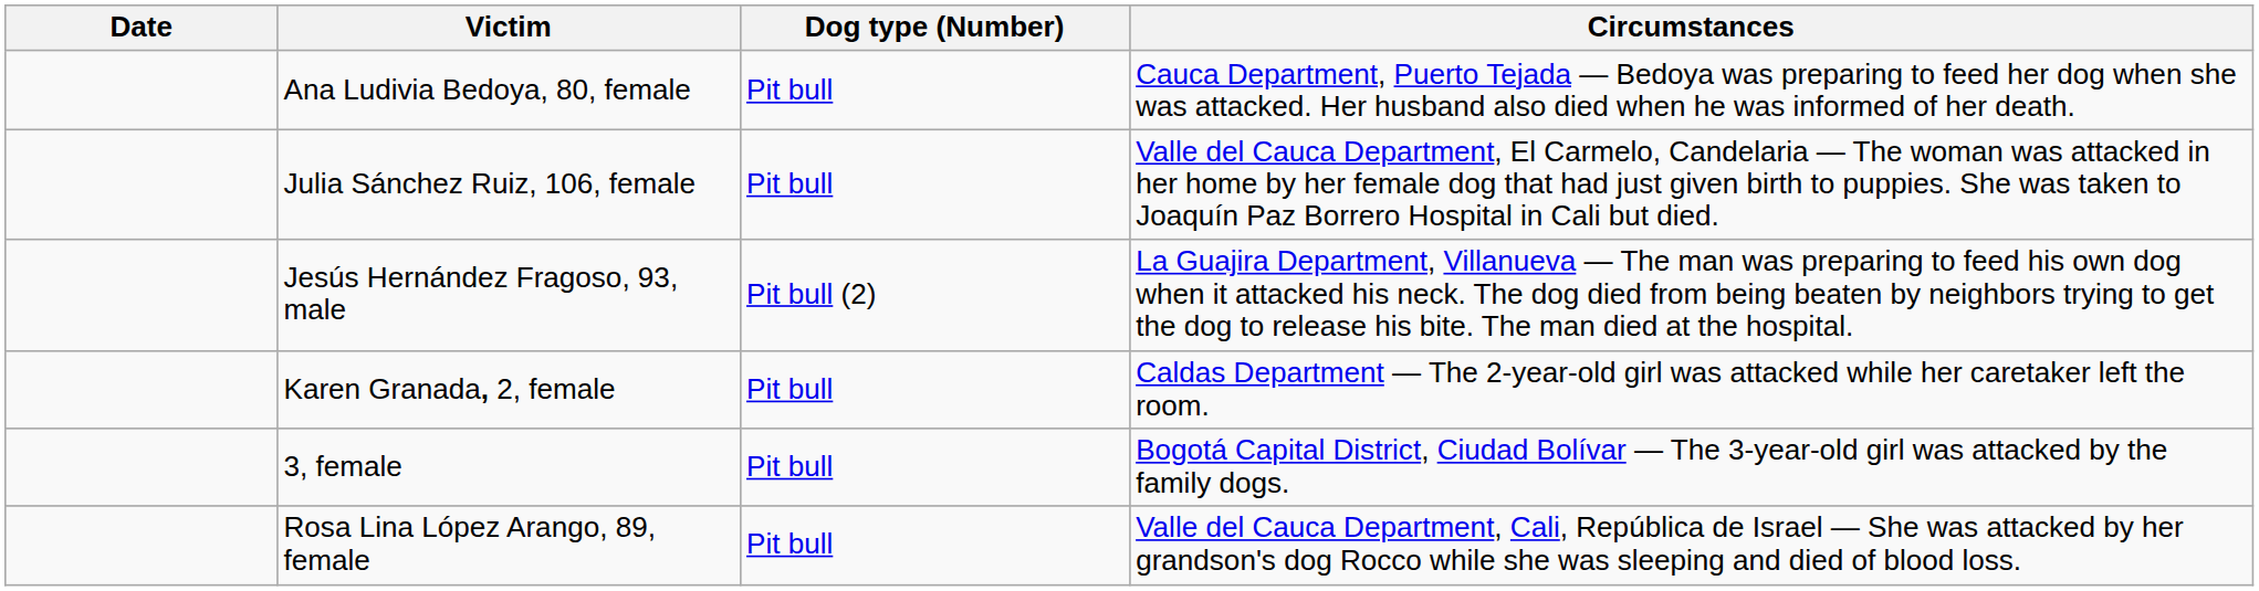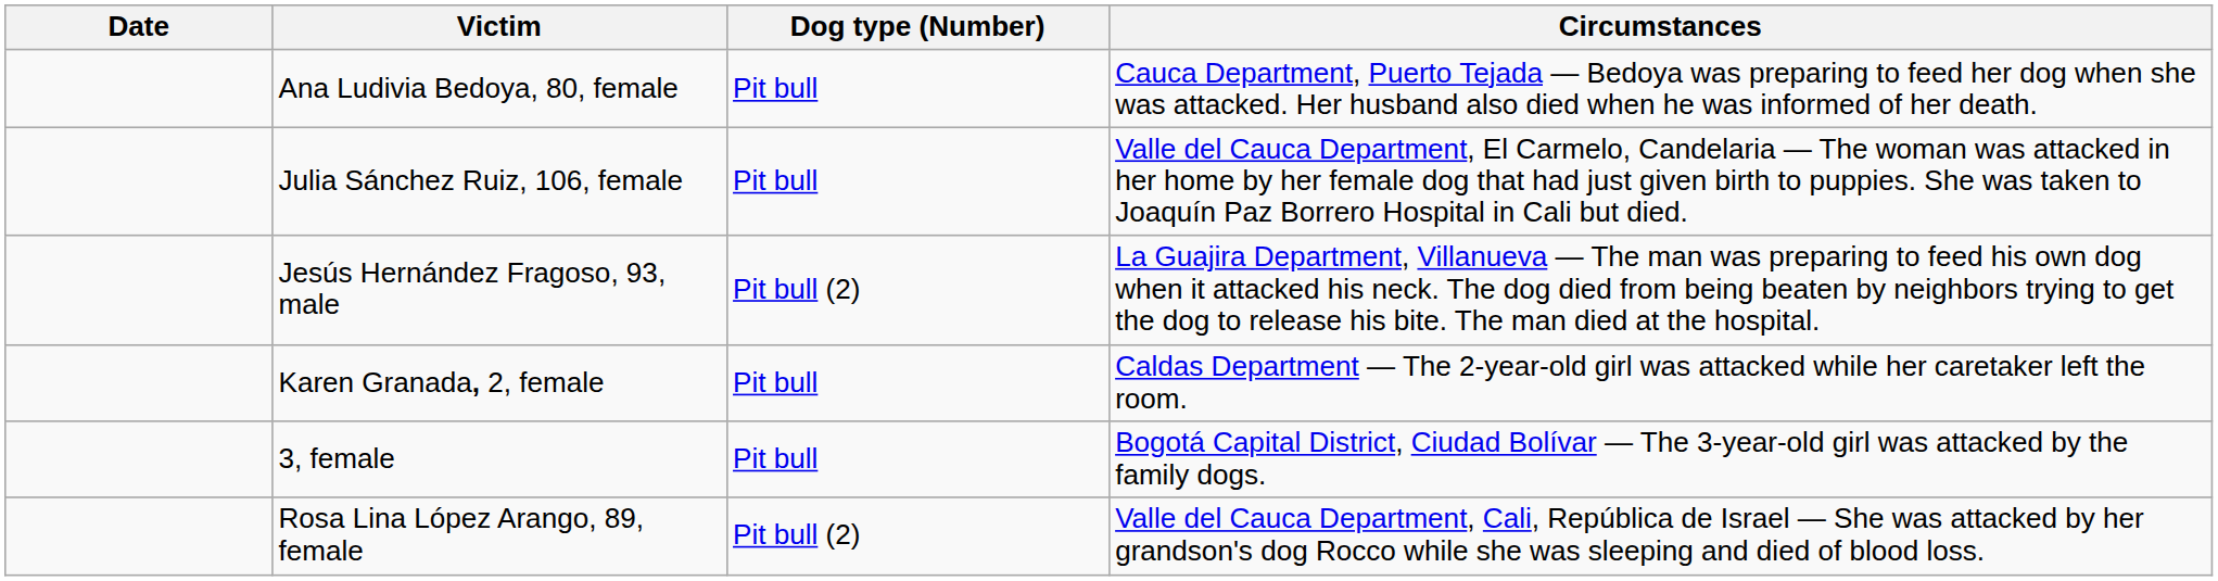Rosa Lina López Arango, 89, female | Dog type (Number): Pit bull -> Pit bull (2)
